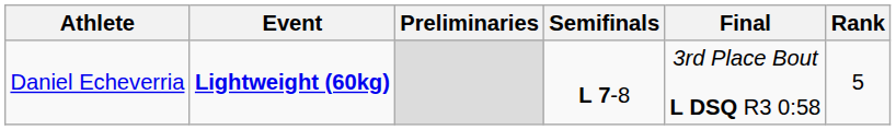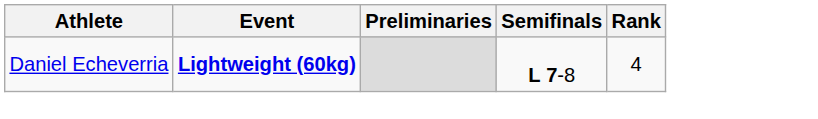- column: Final | 3rd Place Bout L DSQ R3 0:58
Daniel Echeverria | Rank: 5 -> 4
